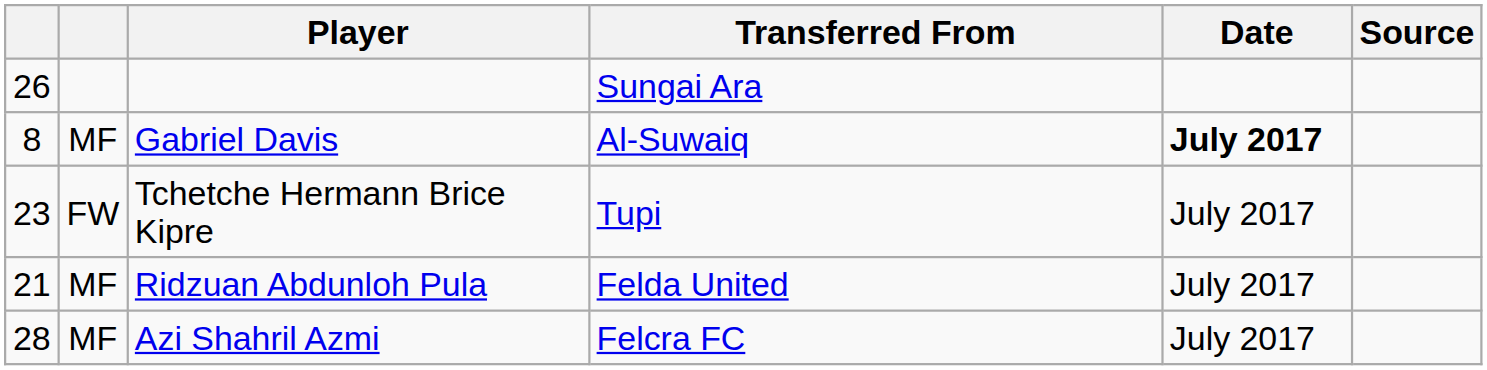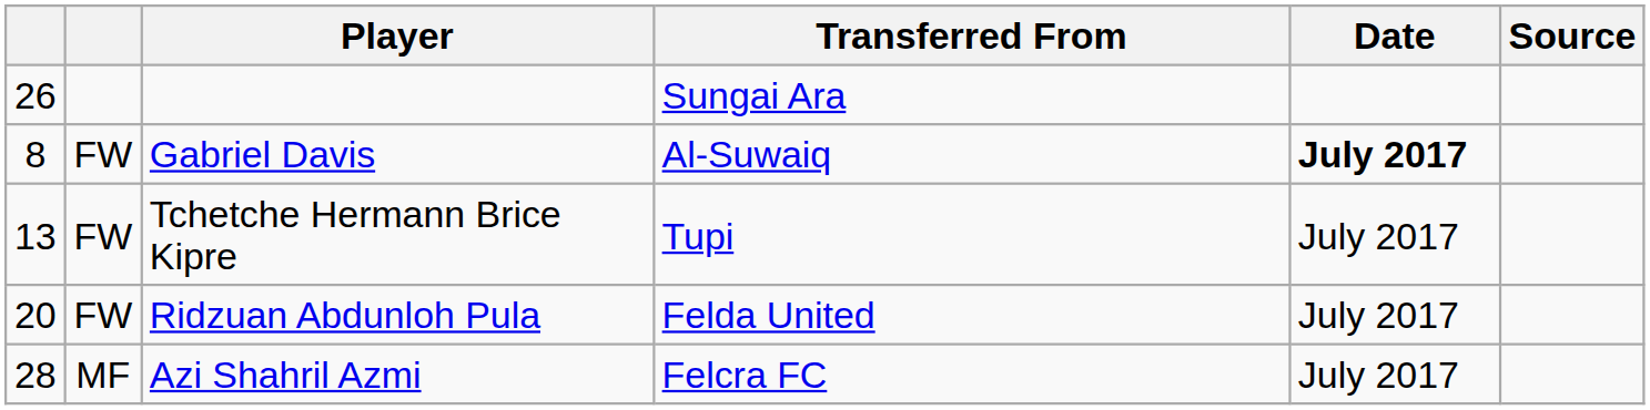Gabriel Davis | column 2: MF -> FW
Tchetche Hermann Brice Kipre | column 1: 23 -> 13
Ridzuan Abdunloh Pula | column 1: 21 -> 20
Ridzuan Abdunloh Pula | column 2: MF -> FW
